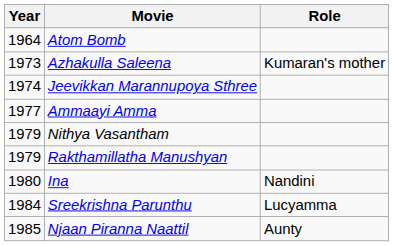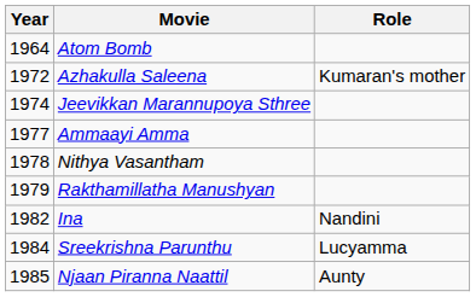Azhakulla Saleena | Year: 1973 -> 1972
Nithya Vasantham | Year: 1979 -> 1978
Ina | Year: 1980 -> 1982
